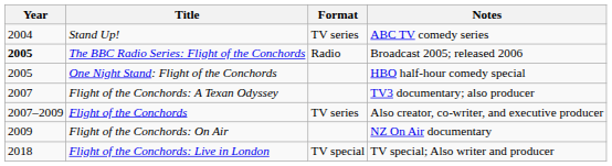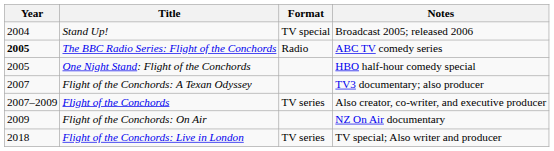Stand Up! | Format: TV series -> TV special
Stand Up! | Notes: ABC TV comedy series -> Broadcast 2005; released 2006
The BBC Radio Series: Flight of the Conchords | Notes: Broadcast 2005; released 2006 -> ABC TV comedy series
Flight of the Conchords: Live in London | Format: TV special -> TV series
